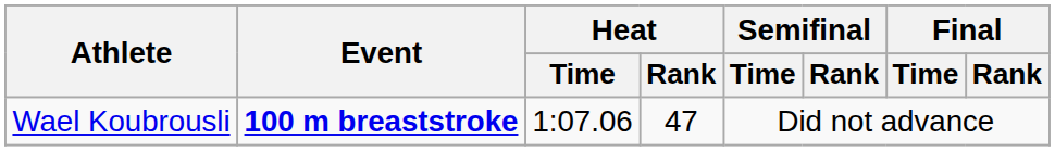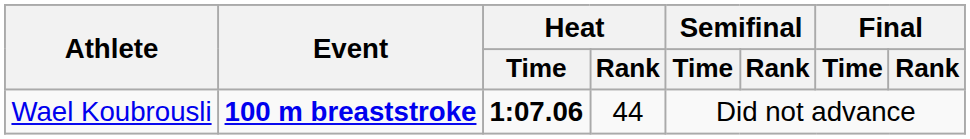Wael Koubrousli | Heat / Time: normal -> bold
Wael Koubrousli | Heat / Rank: 47 -> 44
